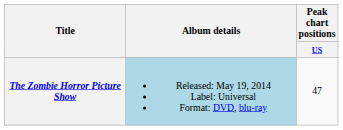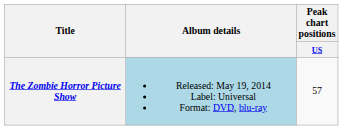The Zombie Horror Picture Show | Peak chart positions / US: 47 -> 57
